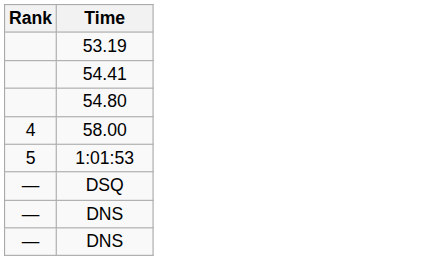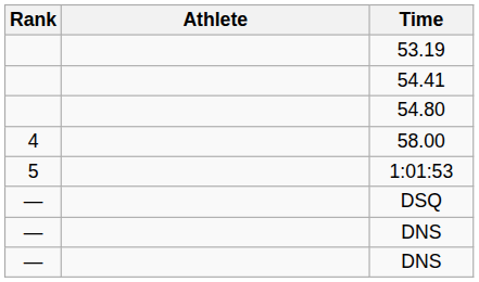+ column: Athlete
